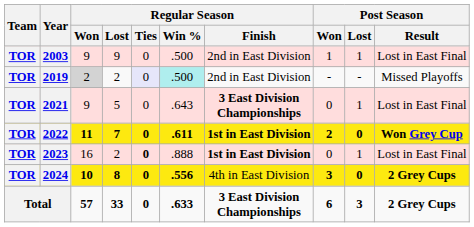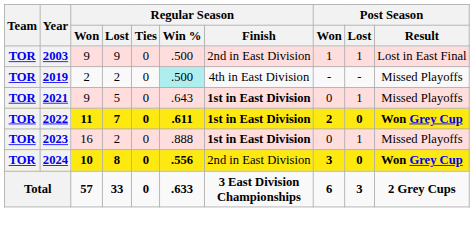2019 | Regular Season / Won: lightgrey background -> no background
2019 | Regular Season / Ties: lavender background -> no background
2019 | Regular Season / Finish: 2nd in East Division -> 4th in East Division
2021 | Regular Season / Finish: 3 East Division Championships -> 1st in East Division
2021 | Post Season / Result: Lost in East Final -> Missed Playoffs
2023 | Regular Season / Ties: bold -> normal
2023 | Post Season / Result: Lost in East Final -> Missed Playoffs
2024 | Regular Season / Finish: 4th in East Division -> 2nd in East Division
2024 | Post Season / Result: 2 Grey Cups -> Won Grey Cup
